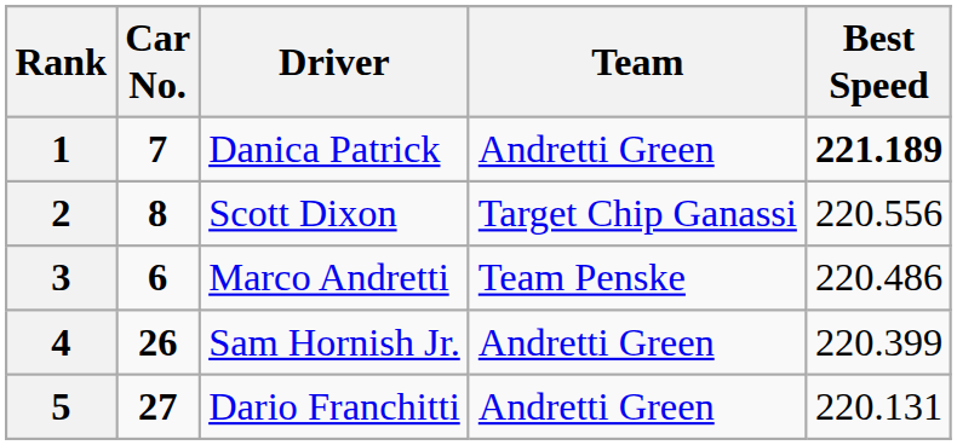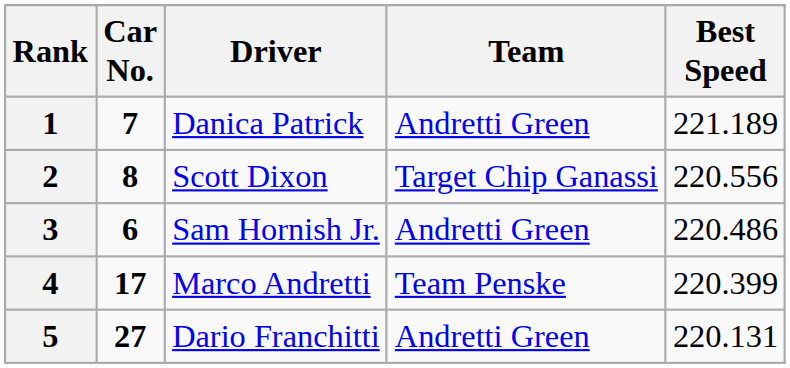1 | Best Speed: bold -> normal
3 | Driver: Marco Andretti -> Sam Hornish Jr.
3 | Team: Team Penske -> Andretti Green
4 | Car No.: 26 -> 17
4 | Driver: Sam Hornish Jr. -> Marco Andretti
4 | Team: Andretti Green -> Team Penske
